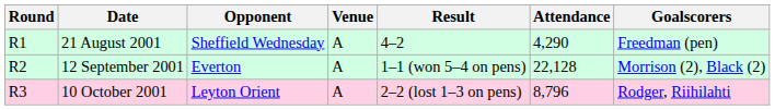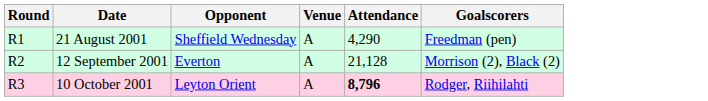- column: Result | 4–2 | 1–1 (won 5–4 on pens) | 2–2 (lost 1–3 on pens)
12 September 2001 | Attendance: 22,128 -> 21,128
10 October 2001 | Attendance: normal -> bold
